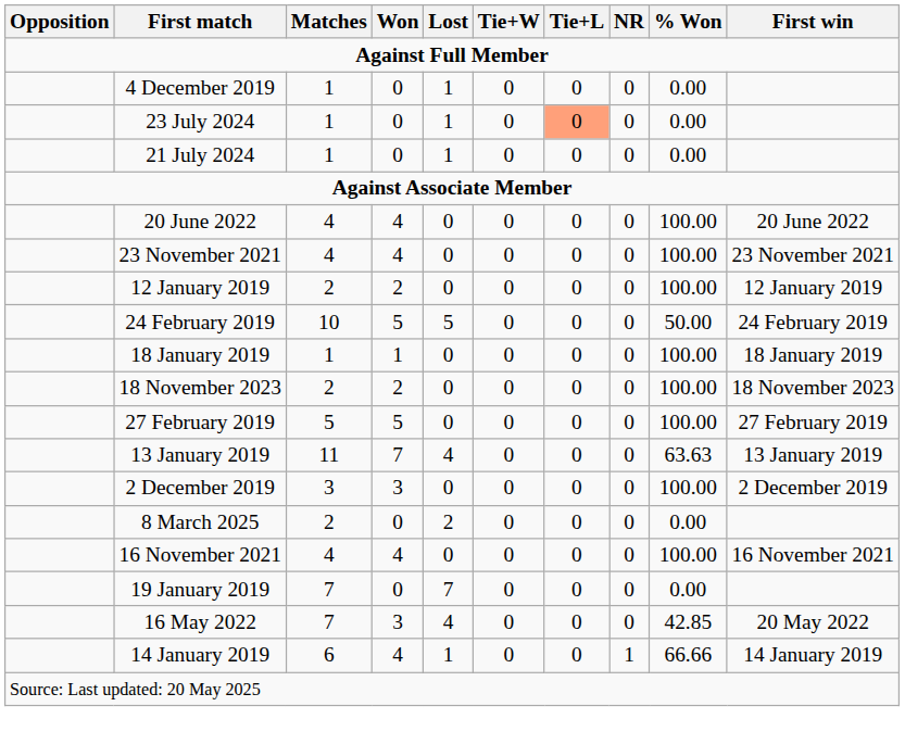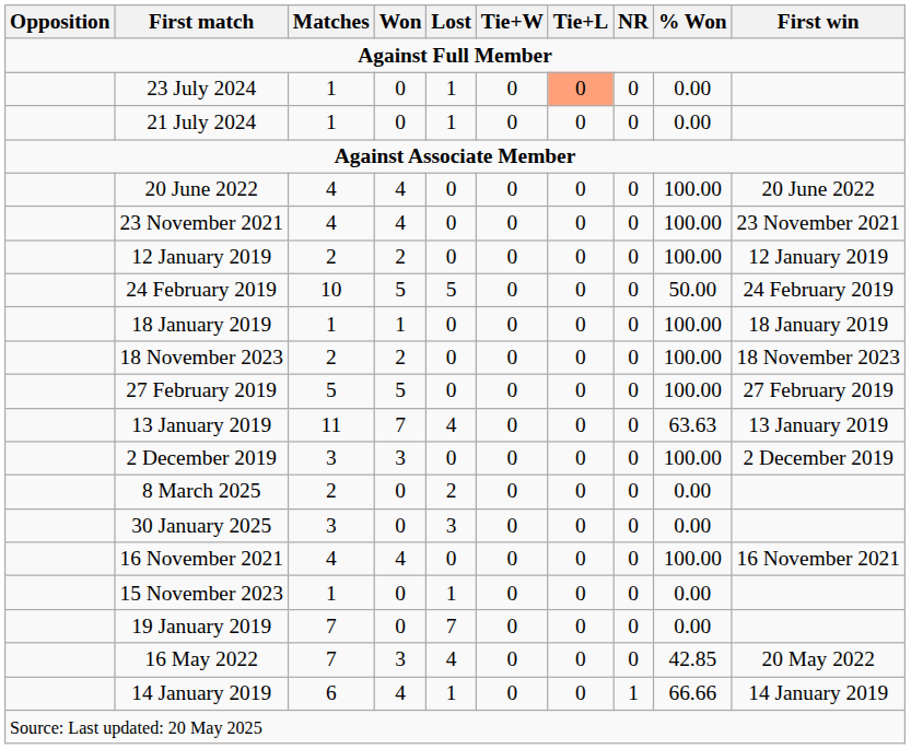- row: 4 December 2019 | 1 | 0 | 1 | 0 | 0 | 0 | 0.00
+ row: 30 January 2025 | 3 | 0 | 3 | 0 | 0 | 0 | 0.00
+ row: 15 November 2023 | 1 | 0 | 1 | 0 | 0 | 0 | 0.00
